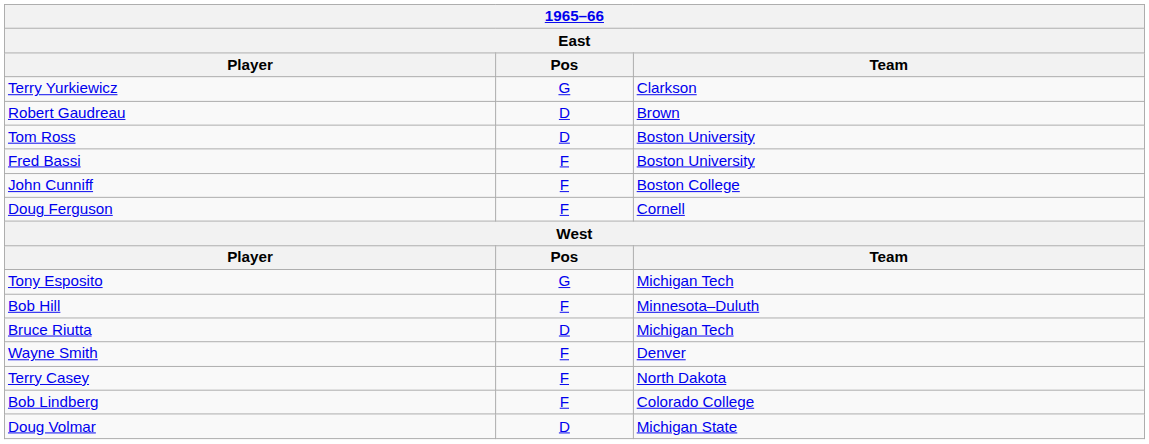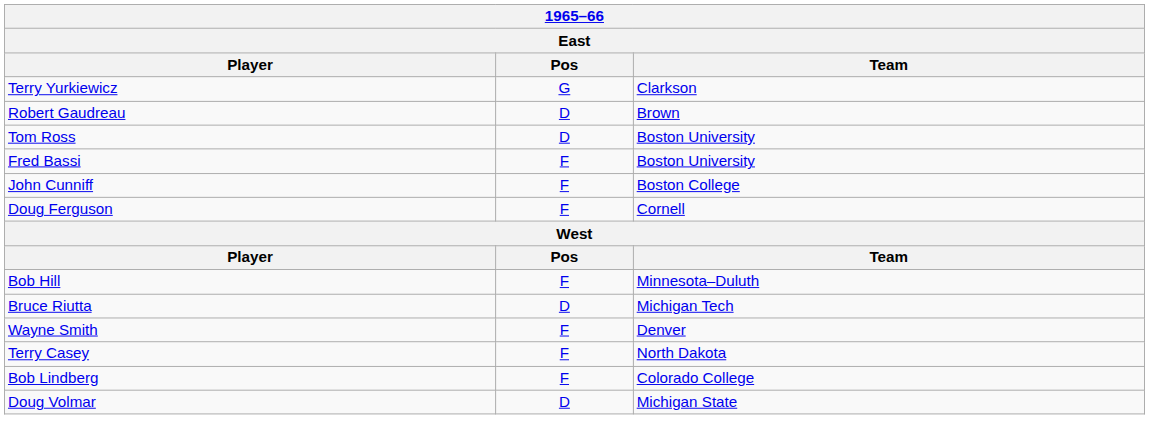- row: Tony Esposito | G | Michigan Tech
